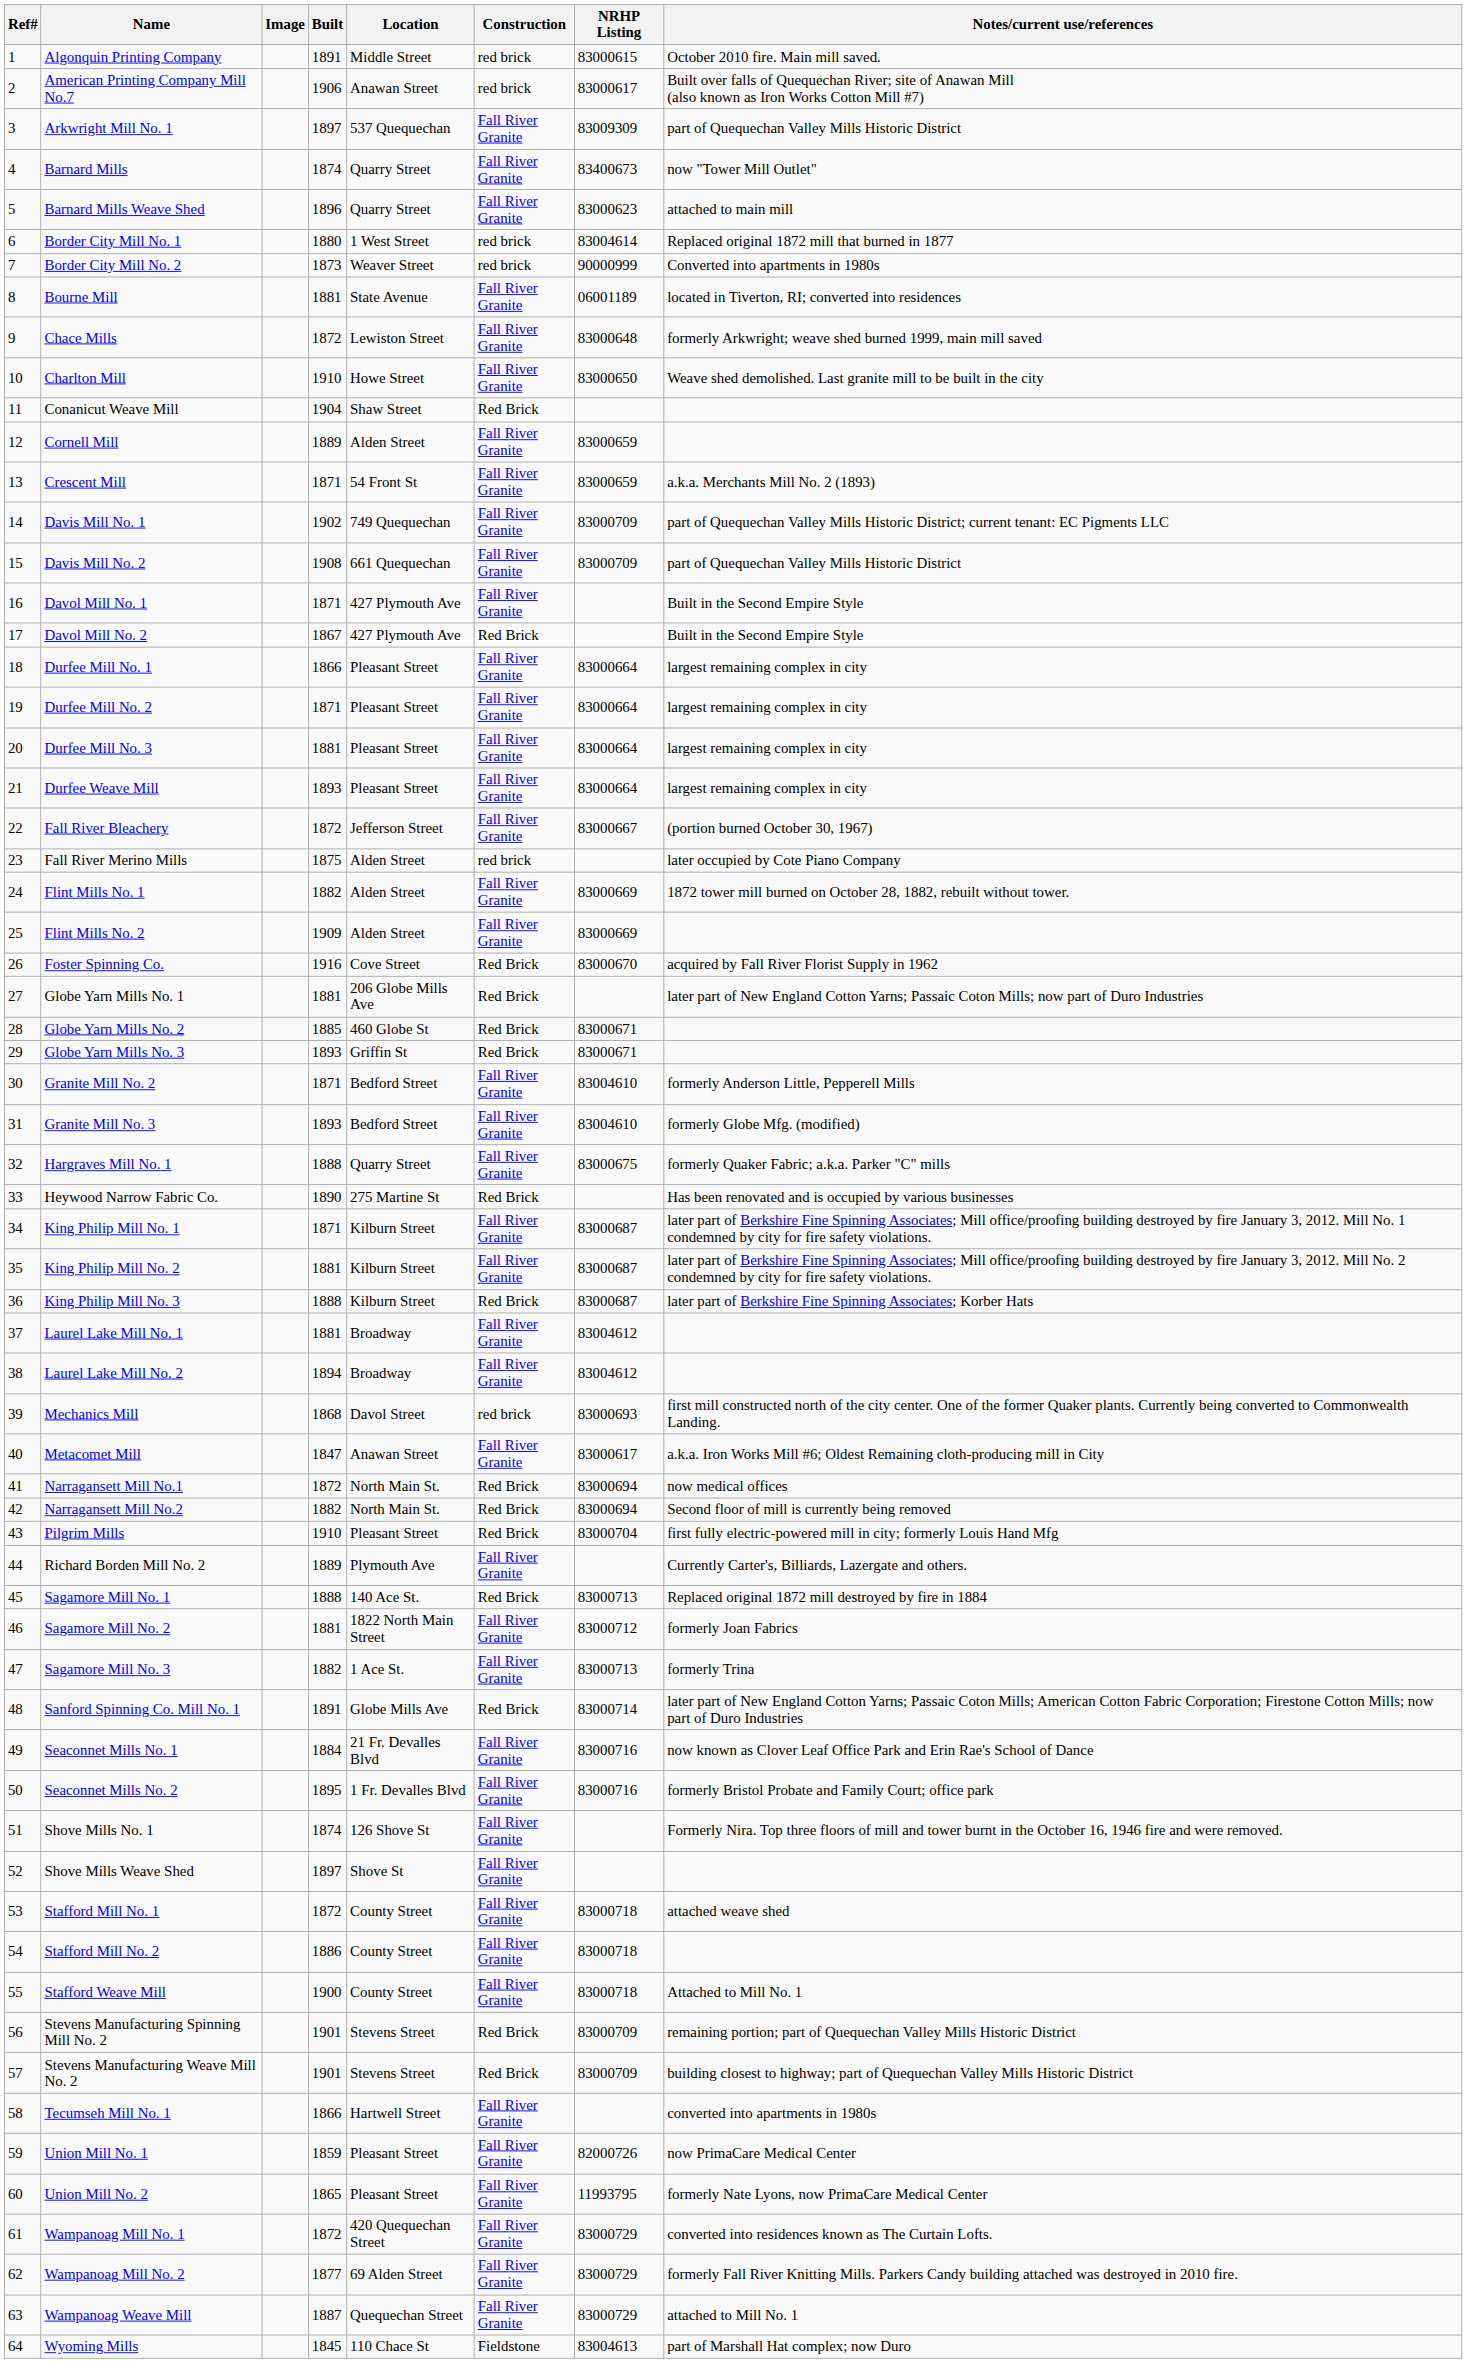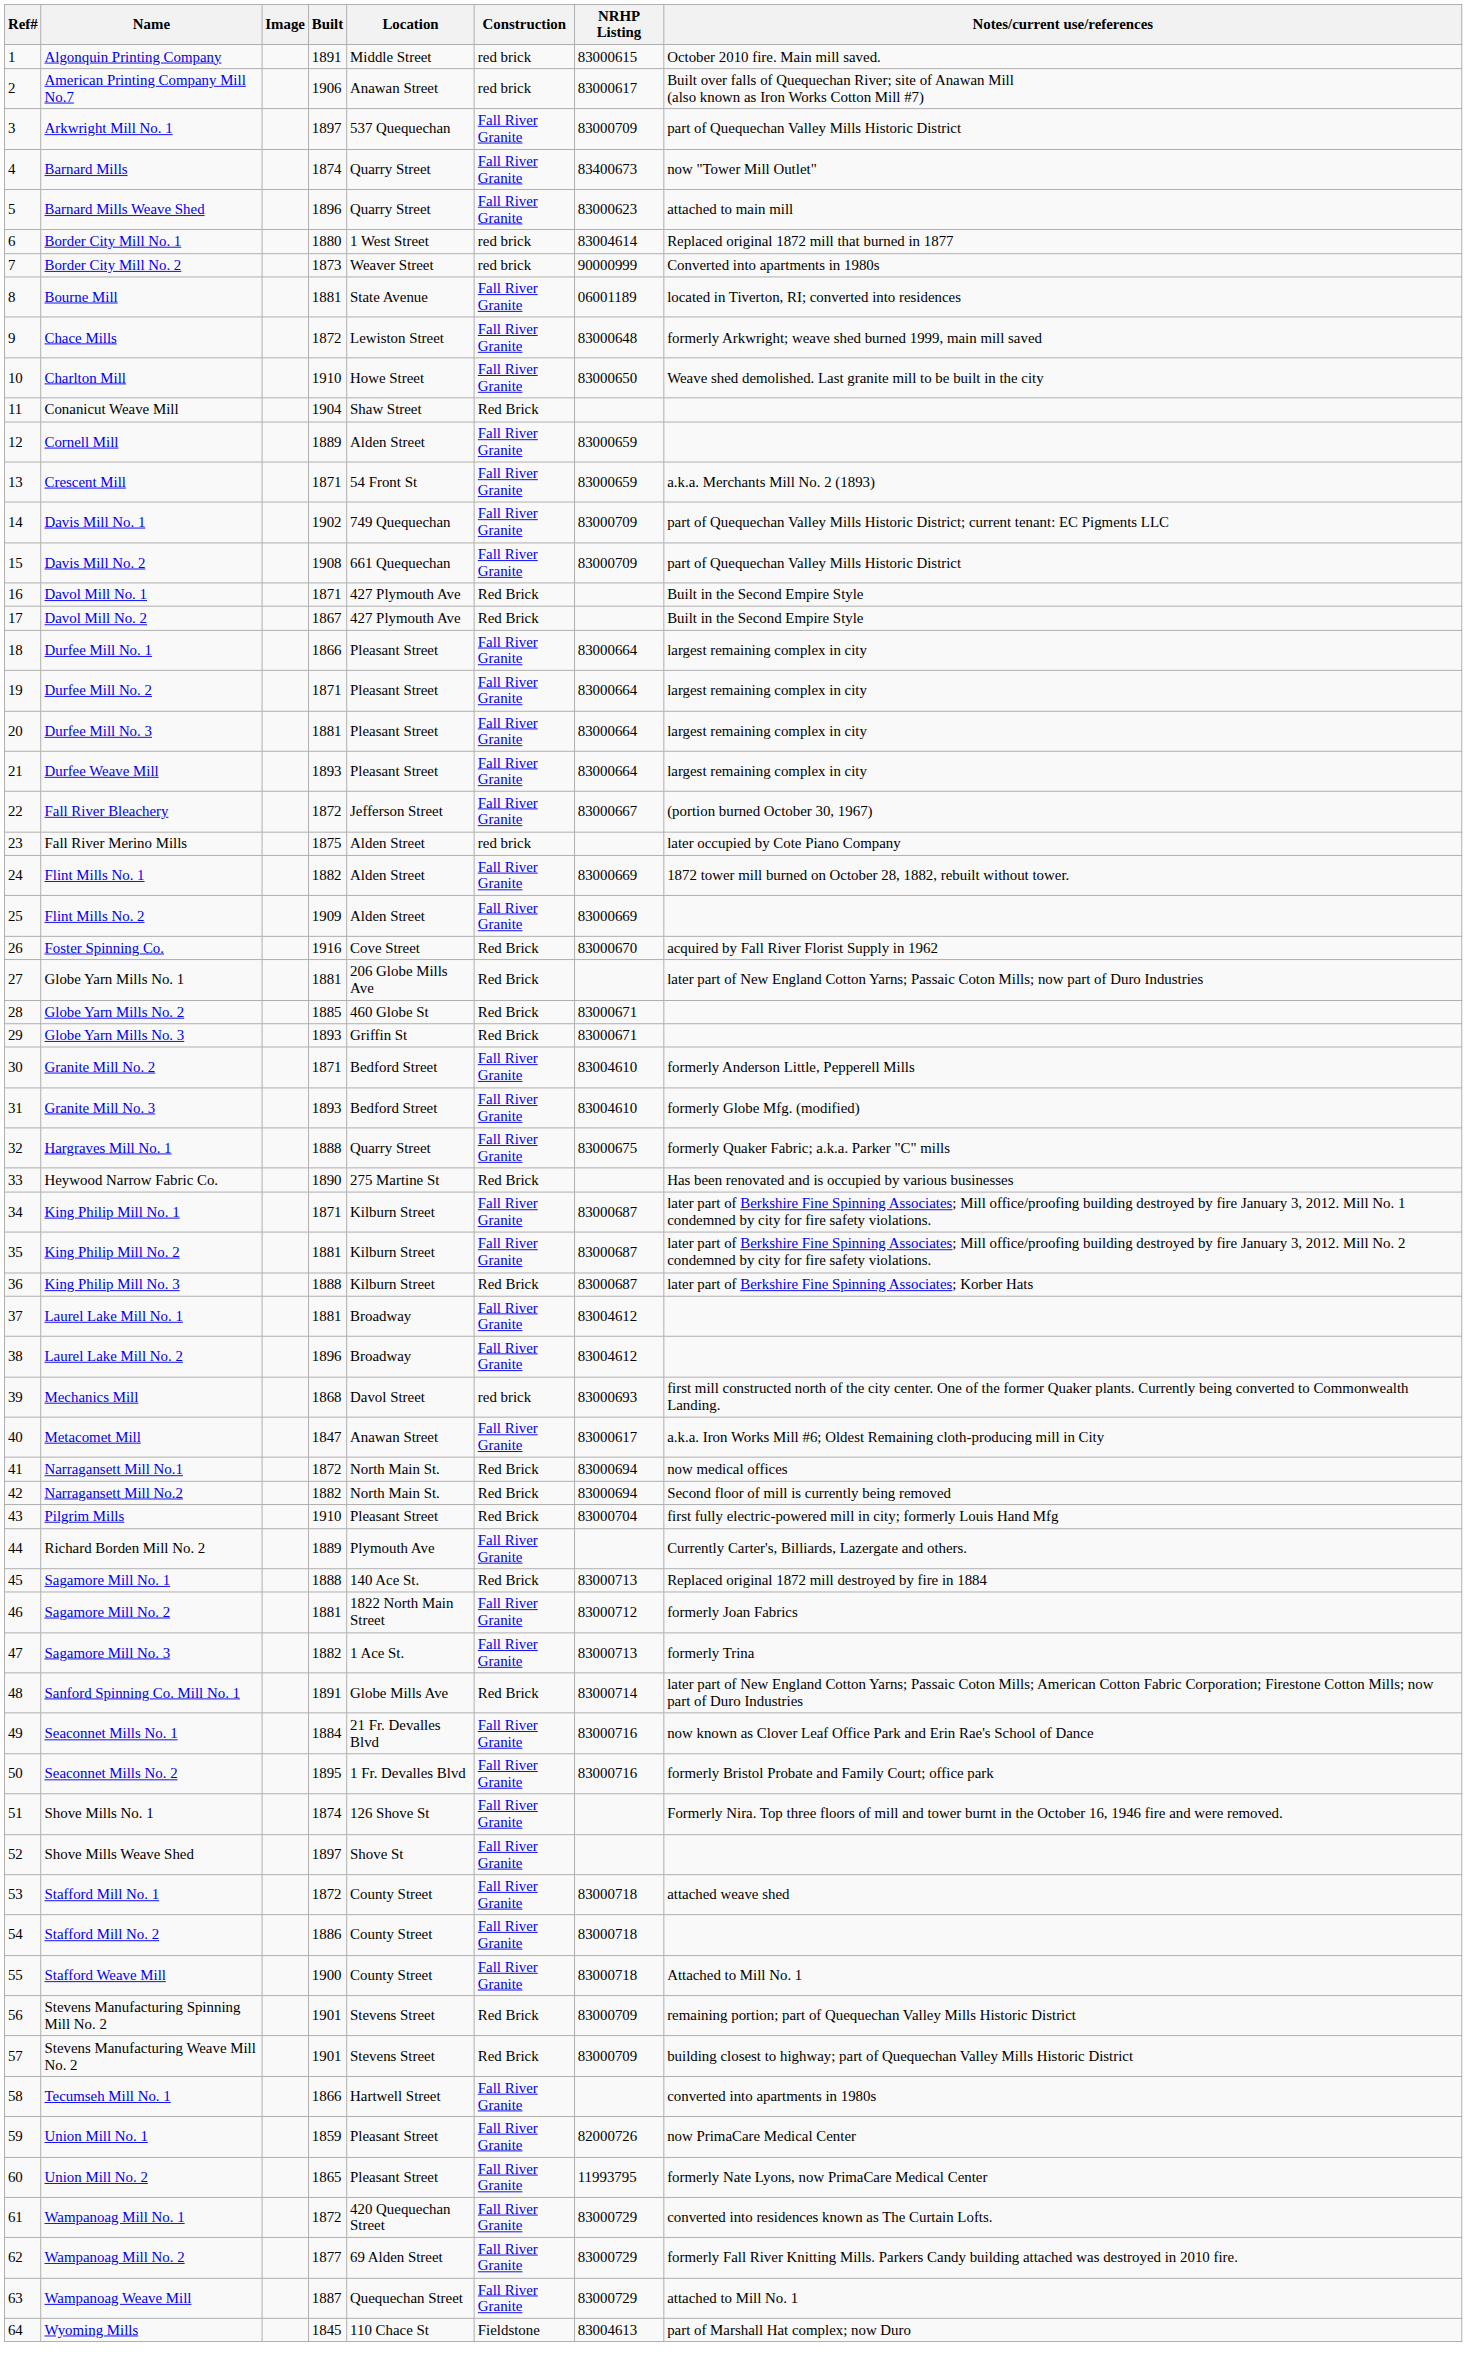Arkwright Mill No. 1 | NRHP Listing: 83009309 -> 83000709
Davol Mill No. 1 | Construction: Fall River Granite -> Red Brick
Laurel Lake Mill No. 2 | Built: 1894 -> 1896
